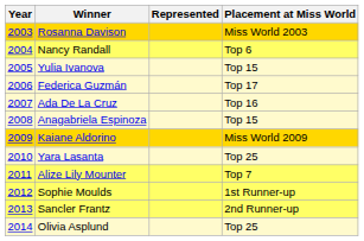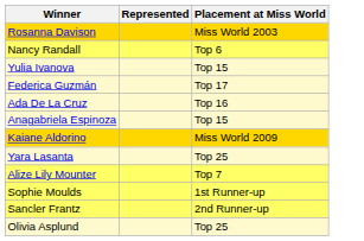- column: Year | 2003 | 2004 | 2005 | 2006 | 2007 | 2008 | 2009 | 2010 | 2011 | 2012 | 2013 | 2014
